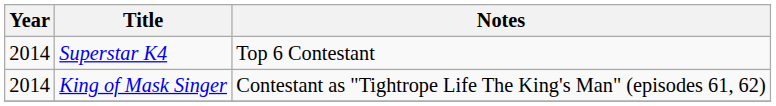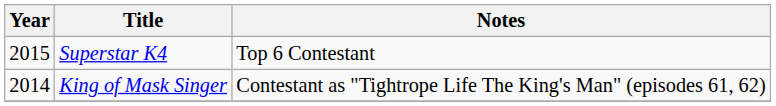Superstar K4 | Year: 2014 -> 2015
